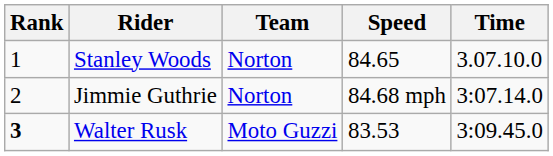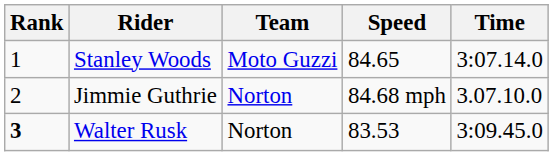Stanley Woods | Team: Norton -> Moto Guzzi
Stanley Woods | Time: 3.07.10.0 -> 3:07.14.0
Jimmie Guthrie | Time: 3:07.14.0 -> 3.07.10.0
Walter Rusk | Team: Moto Guzzi -> Norton
